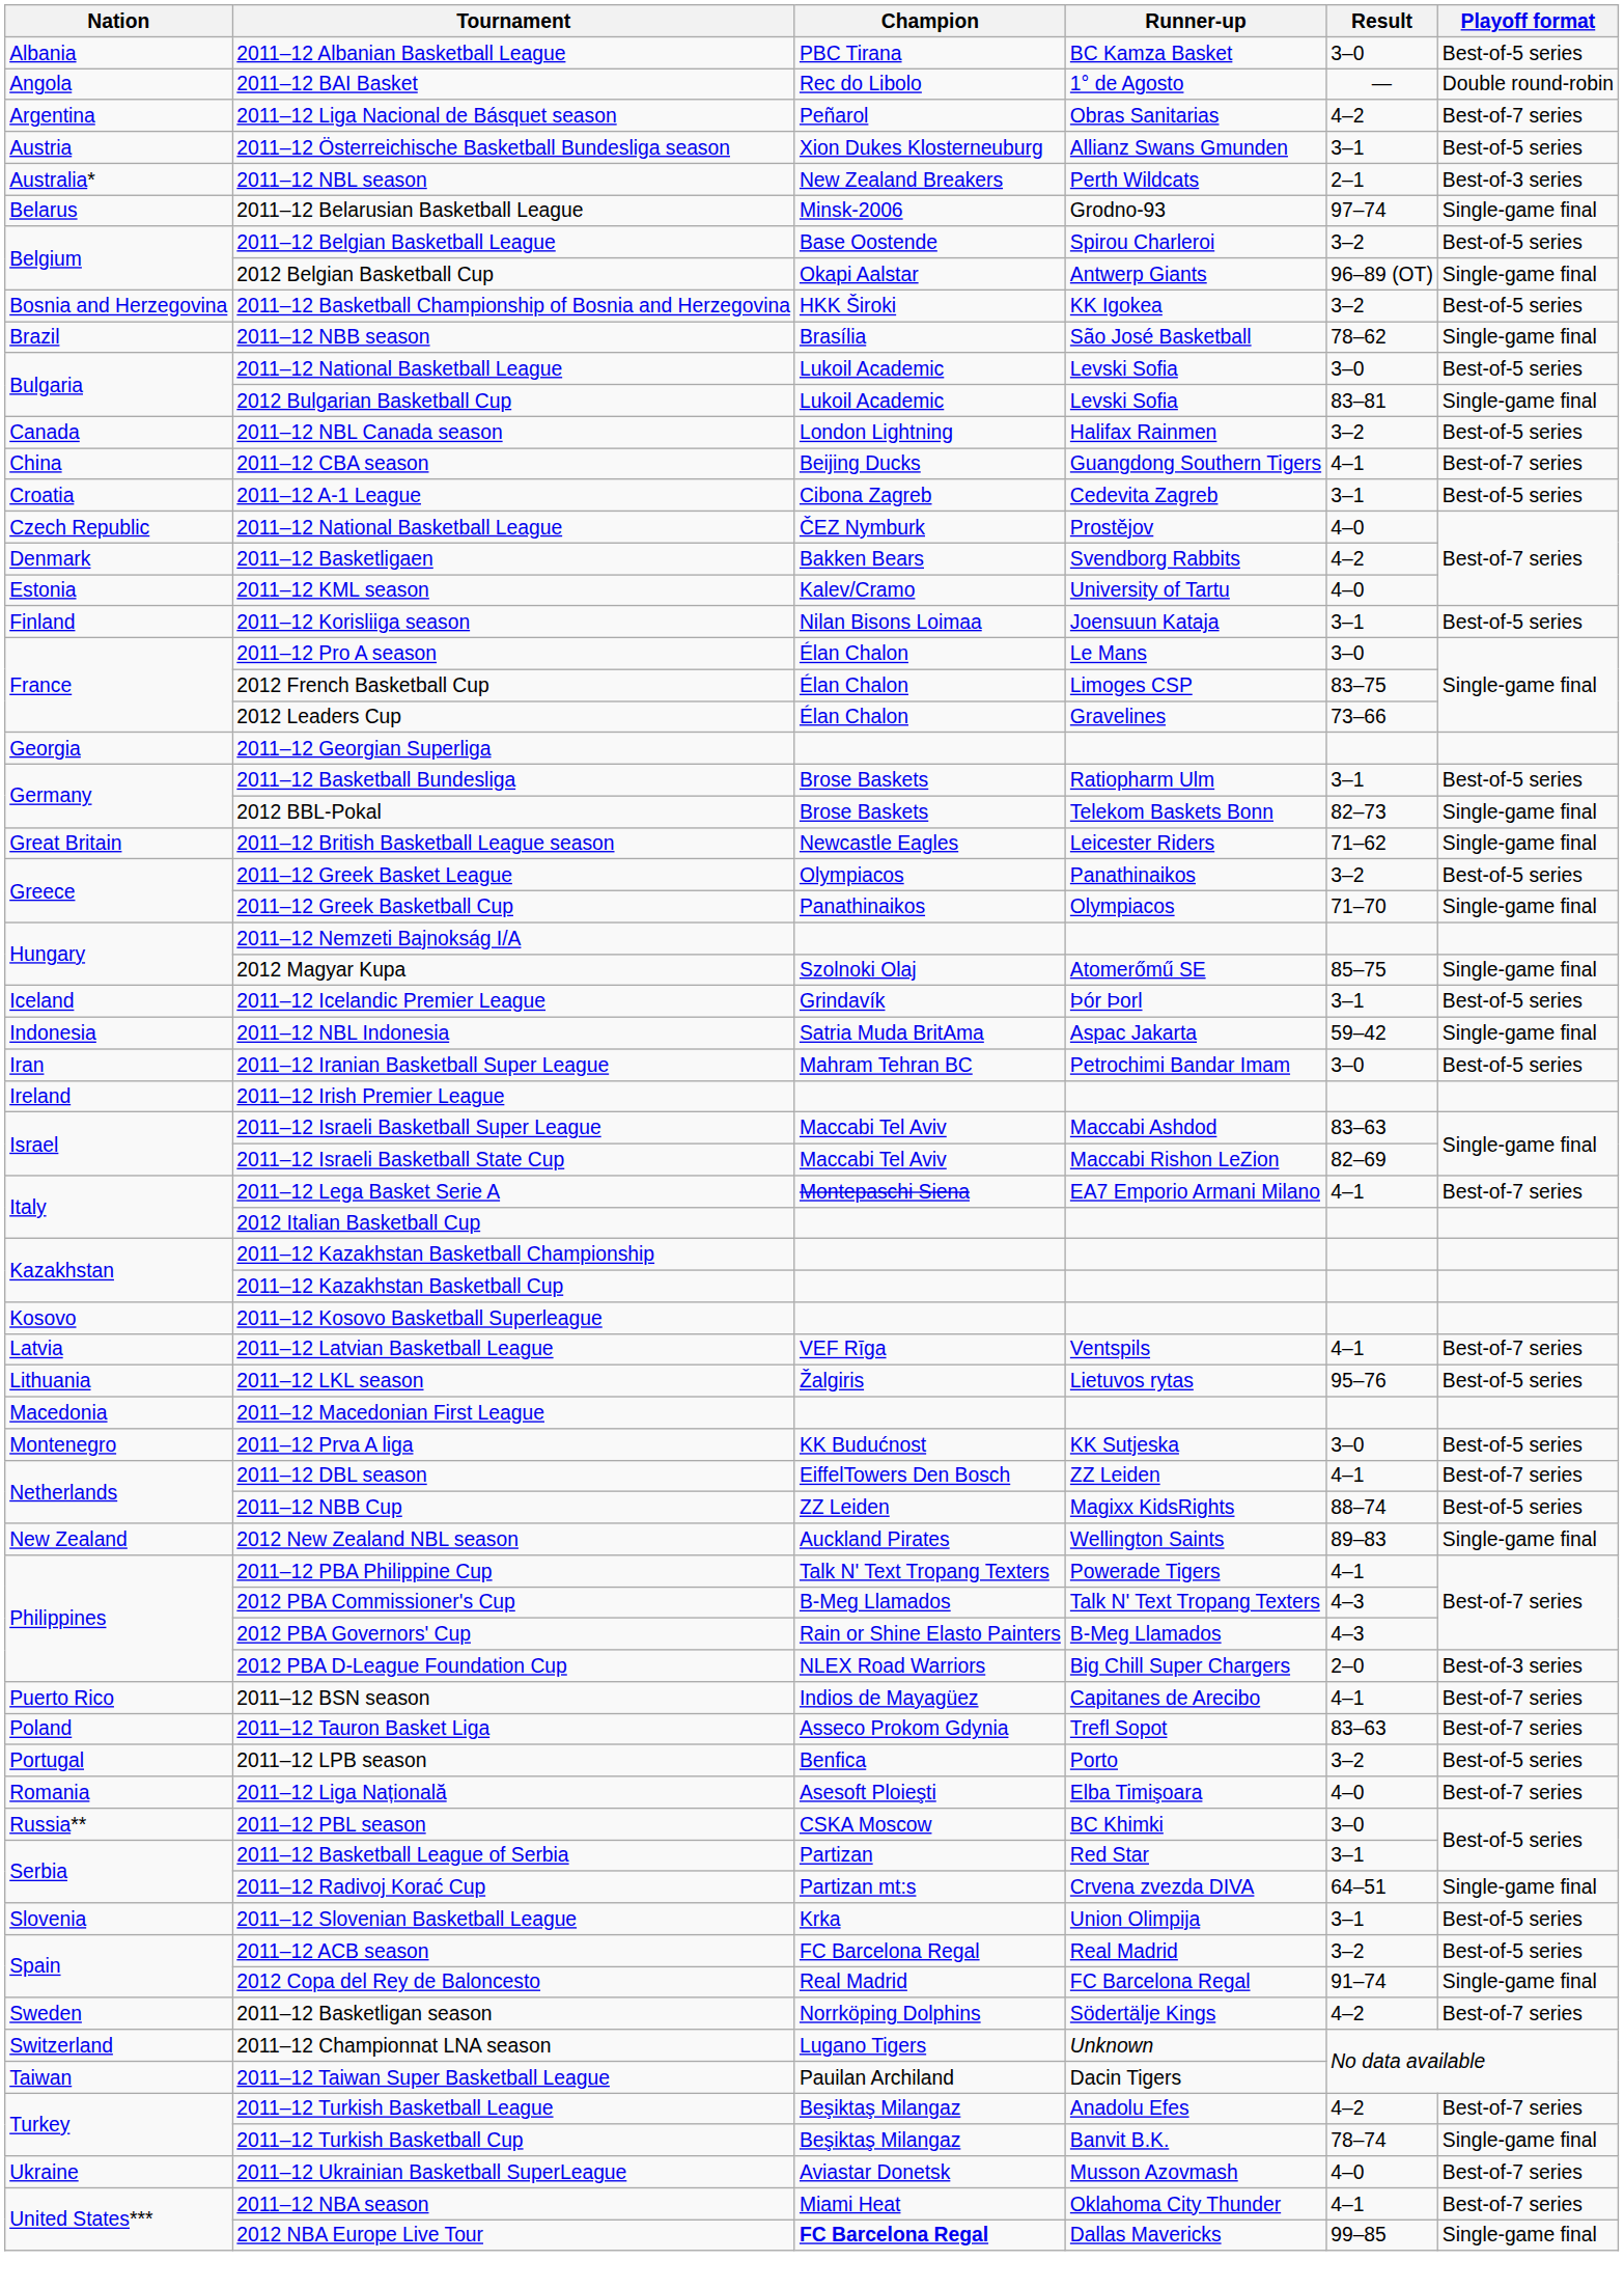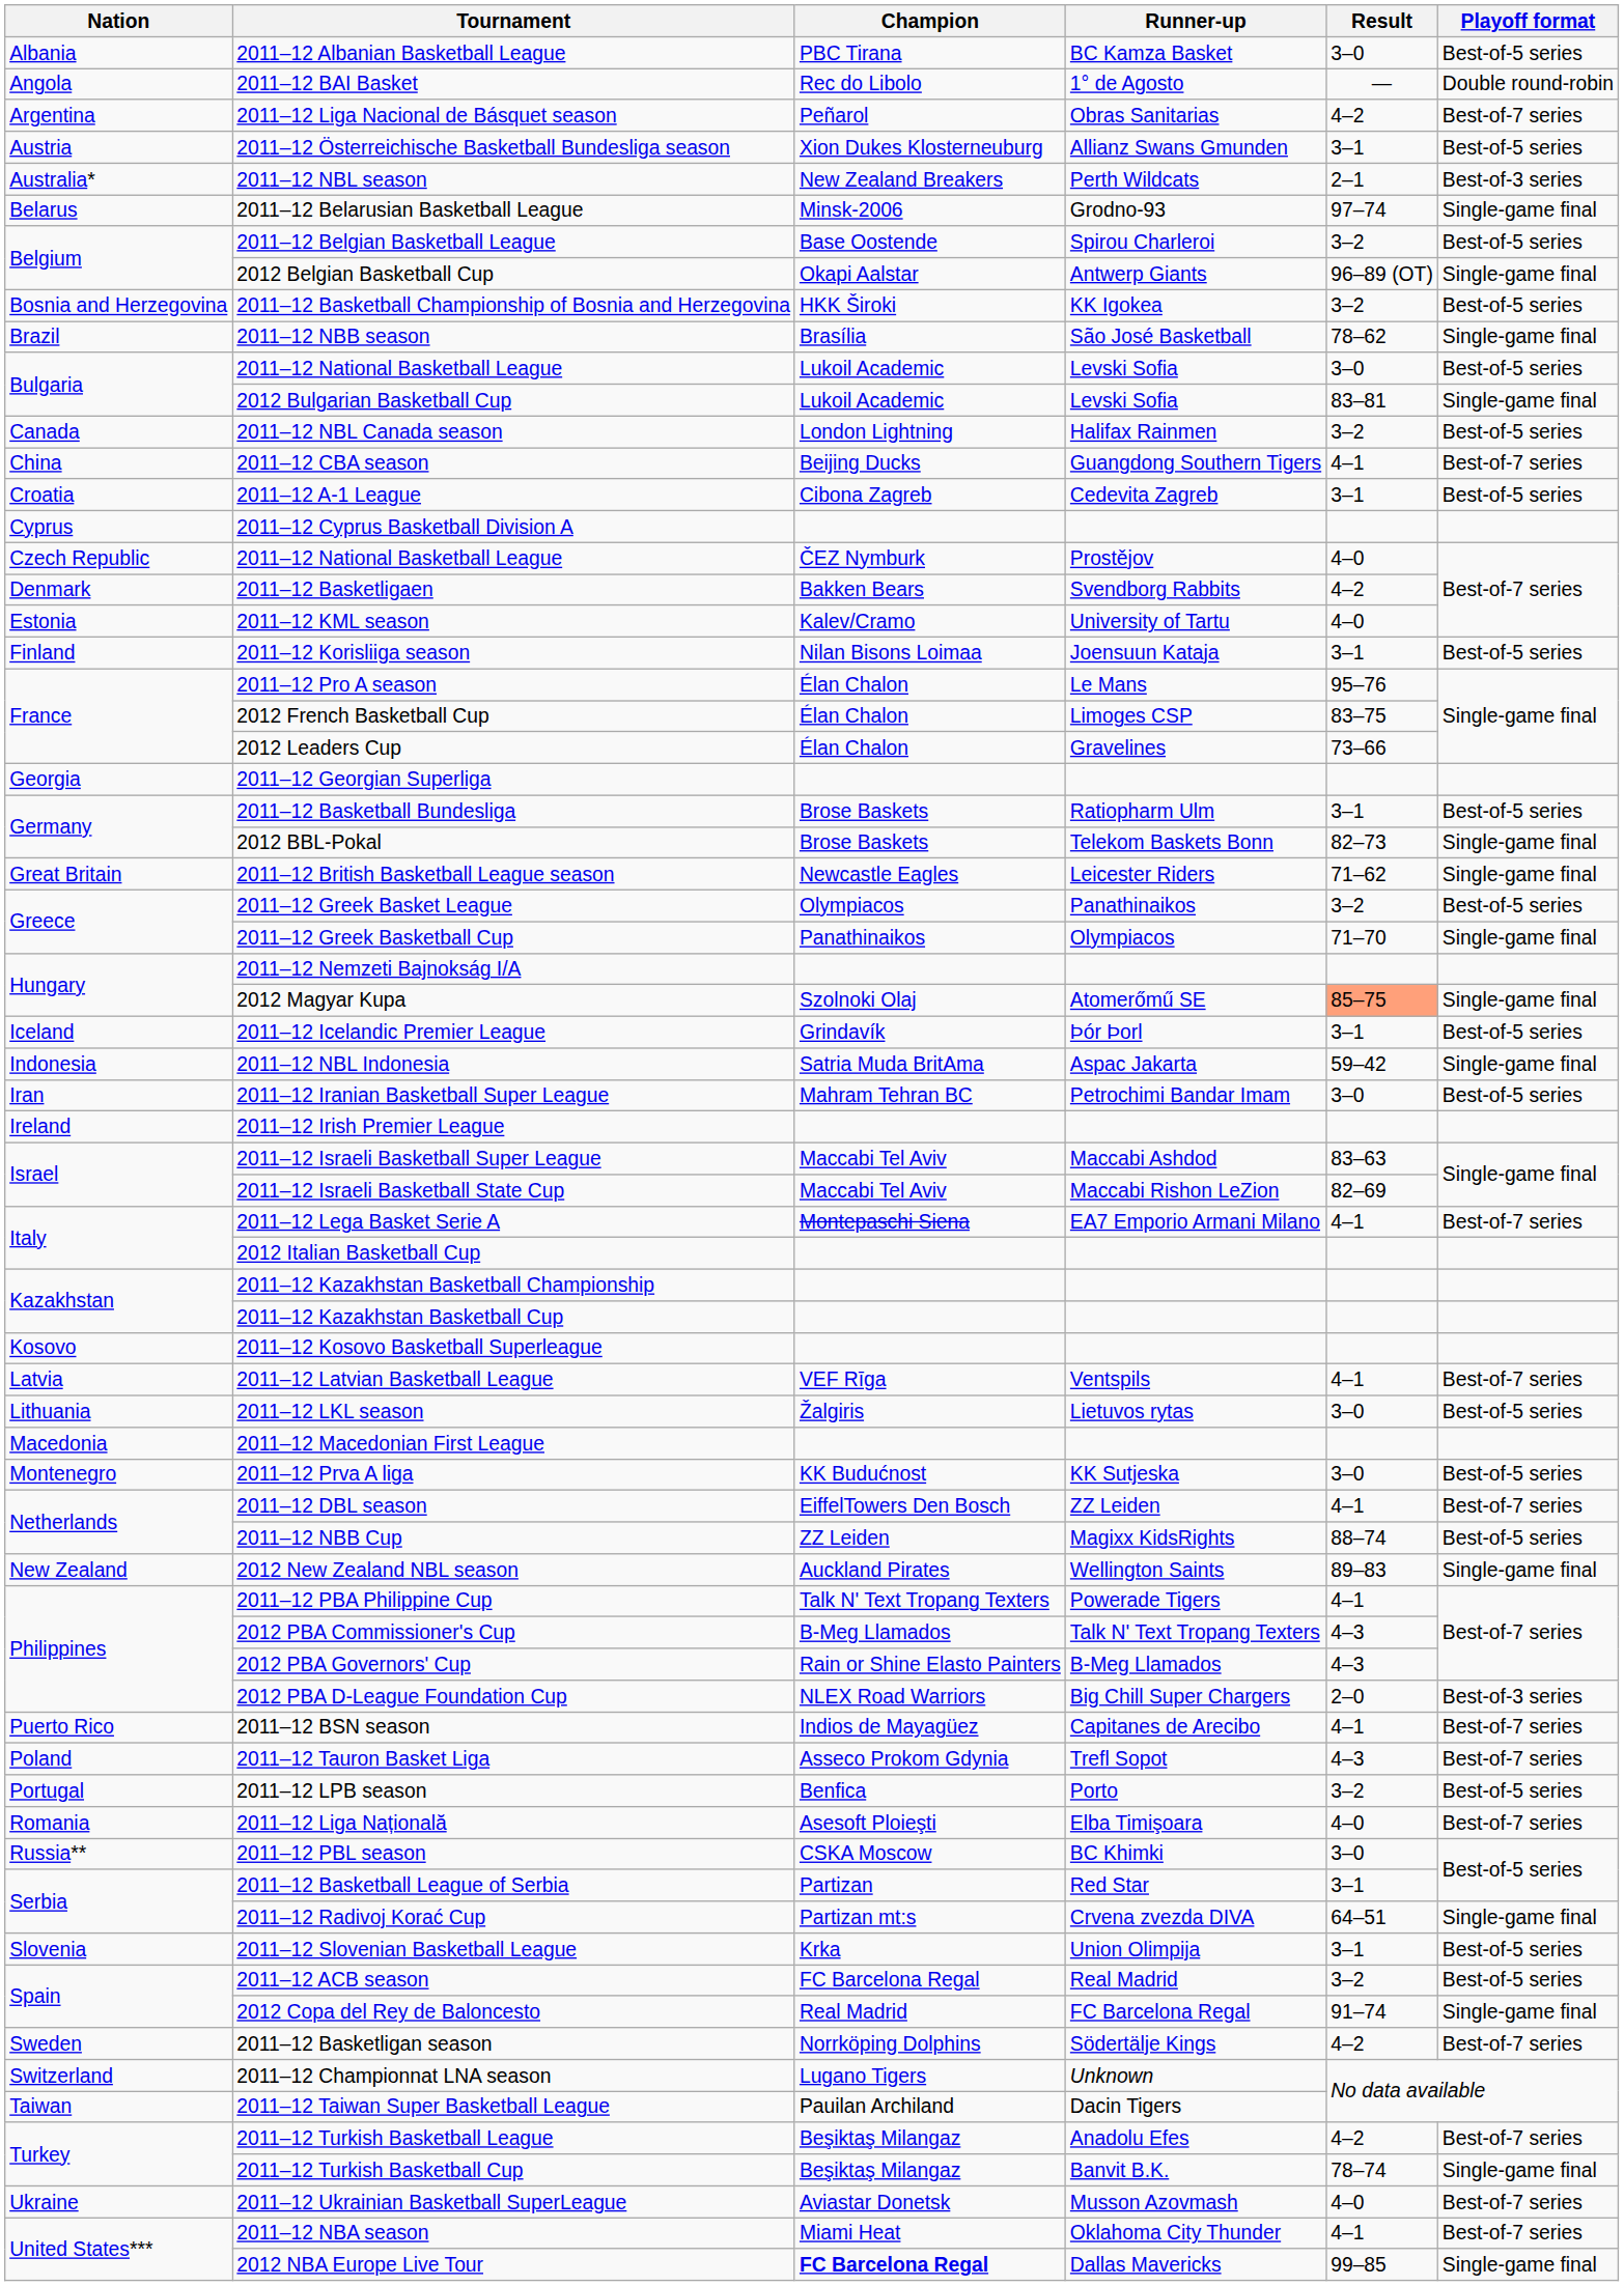+ row: Cyprus | 2011–12 Cyprus Basketball Division A
2011–12 Pro A season | Result: 3–0 -> 95–76
2012 Magyar Kupa | Result: no background -> lightsalmon background
2011–12 LKL season | Result: 95–76 -> 3–0
2011–12 Tauron Basket Liga | Result: 83–63 -> 4–3
